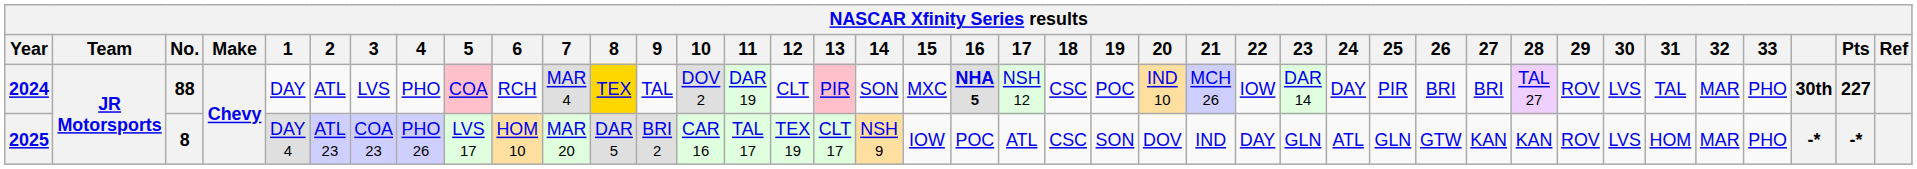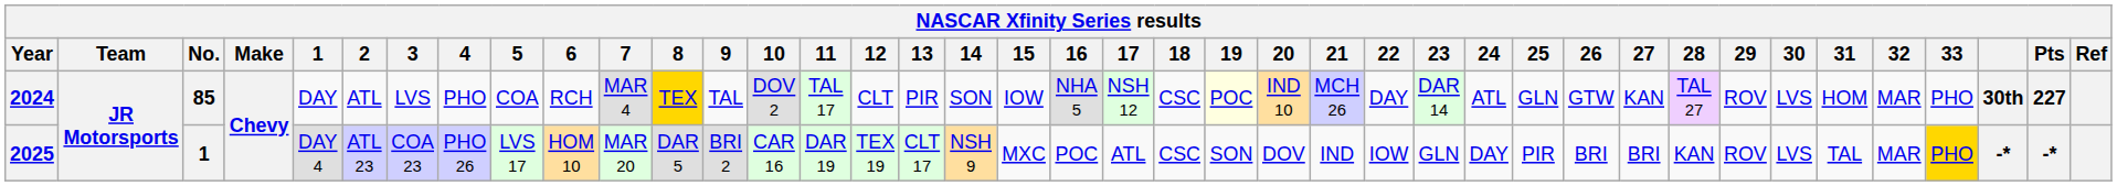2024 | No.: 88 -> 85
2024 | 5: pink background -> no background
2024 | 11: DAR 19 -> TAL 17
2024 | 13: pink background -> no background
2024 | 15: MXC -> IOW
2024 | 16: bold -> normal
2024 | 19: no background -> lightyellow background
2024 | 22: IOW -> DAY
2024 | 24: DAY -> ATL
2024 | 25: PIR -> GLN
2024 | 26: BRI -> GTW
2024 | 27: BRI -> KAN
2024 | 31: TAL -> HOM
2025 | No.: 8 -> 1
2025 | 11: TAL 17 -> DAR 19
2025 | 15: IOW -> MXC
2025 | 22: DAY -> IOW
2025 | 24: ATL -> DAY
2025 | 25: GLN -> PIR
2025 | 26: GTW -> BRI
2025 | 27: KAN -> BRI
2025 | 31: HOM -> TAL
2025 | 33: no background -> gold background
